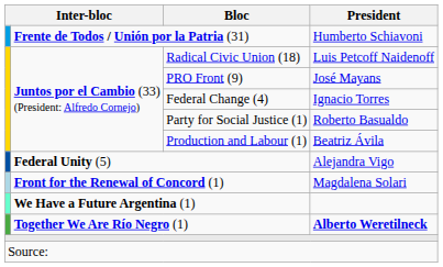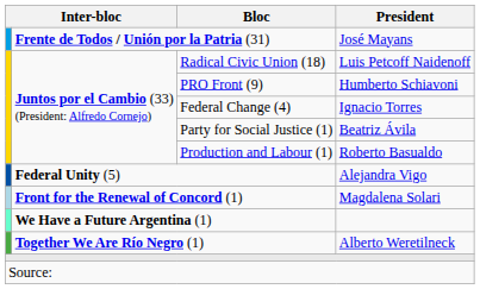Frente de Todos / Unión por la Patria (31) | President: Humberto Schiavoni -> José Mayans
PRO Front (9) | President: José Mayans -> Humberto Schiavoni
Party for Social Justice (1) | President: Roberto Basualdo -> Beatriz Ávila
Production and Labour (1) | President: Beatriz Ávila -> Roberto Basualdo
Together We Are Río Negro (1) | President: bold -> normal
